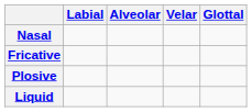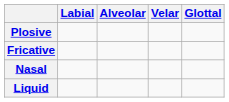rows swapped: Plosive <-> Nasal
